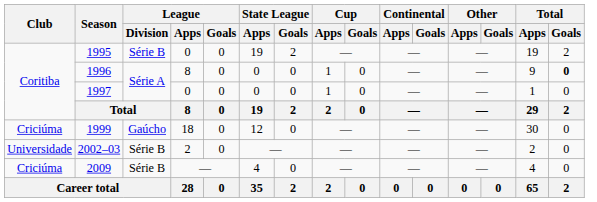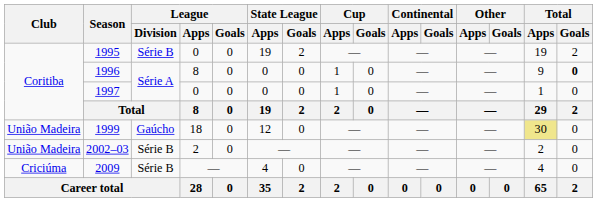1999 | Club: Criciúma -> União Madeira
1999 | Total / Apps: no background -> khaki background
2002–03 | Club: Universidade -> União Madeira
